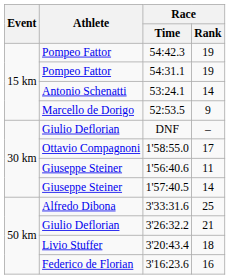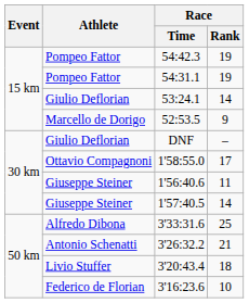53:24.1 | Athlete: Antonio Schenatti -> Giulio Deflorian
3'26:32.2 | Athlete: Giulio Deflorian -> Antonio Schenatti
3'16:23.6 | Race / Rank: 16 -> 10
